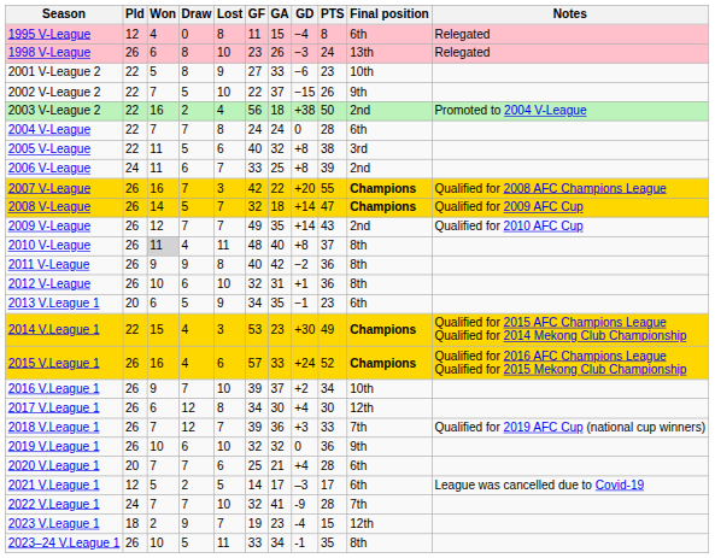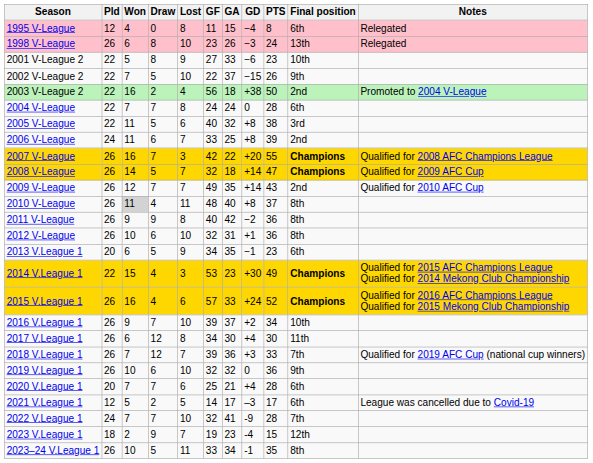2017 V.League 1 | Final position: 12th -> 11th
